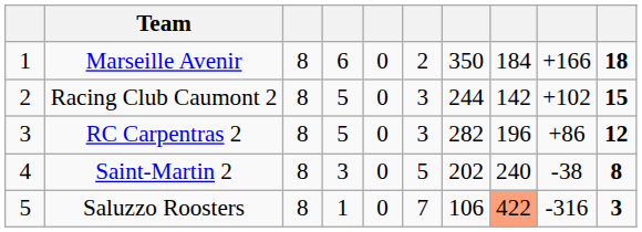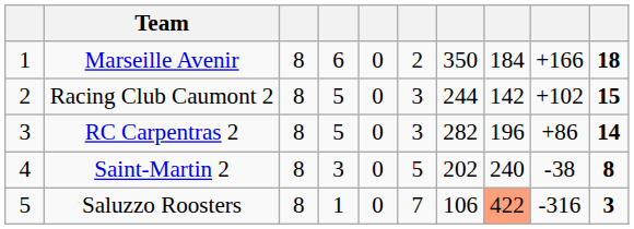RC Carpentras 2 | column 10: 12 -> 14
